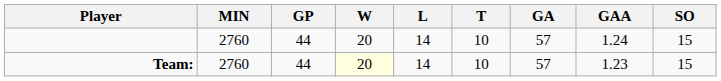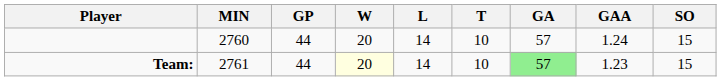Team: | MIN: 2760 -> 2761
Team: | GA: no background -> lightgreen background
